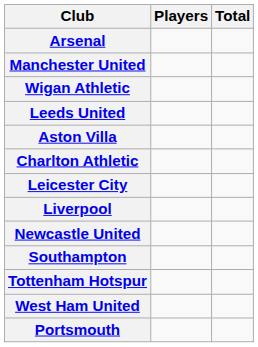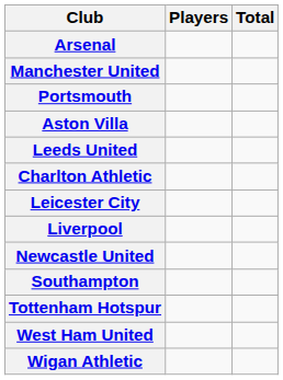rows swapped: Portsmouth <-> Wigan Athletic
rows swapped: Leeds United <-> Aston Villa
